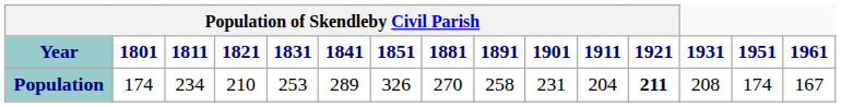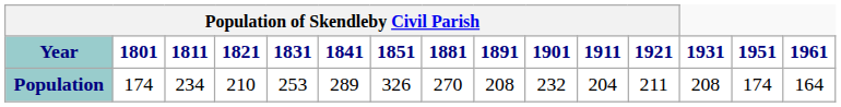Population | Population of Skendleby Civil Parish / 1891: 258 -> 208
Population | Population of Skendleby Civil Parish / 1901: 231 -> 232
Population | Population of Skendleby Civil Parish / 1921: bold -> normal
Population | 1961: 167 -> 164
